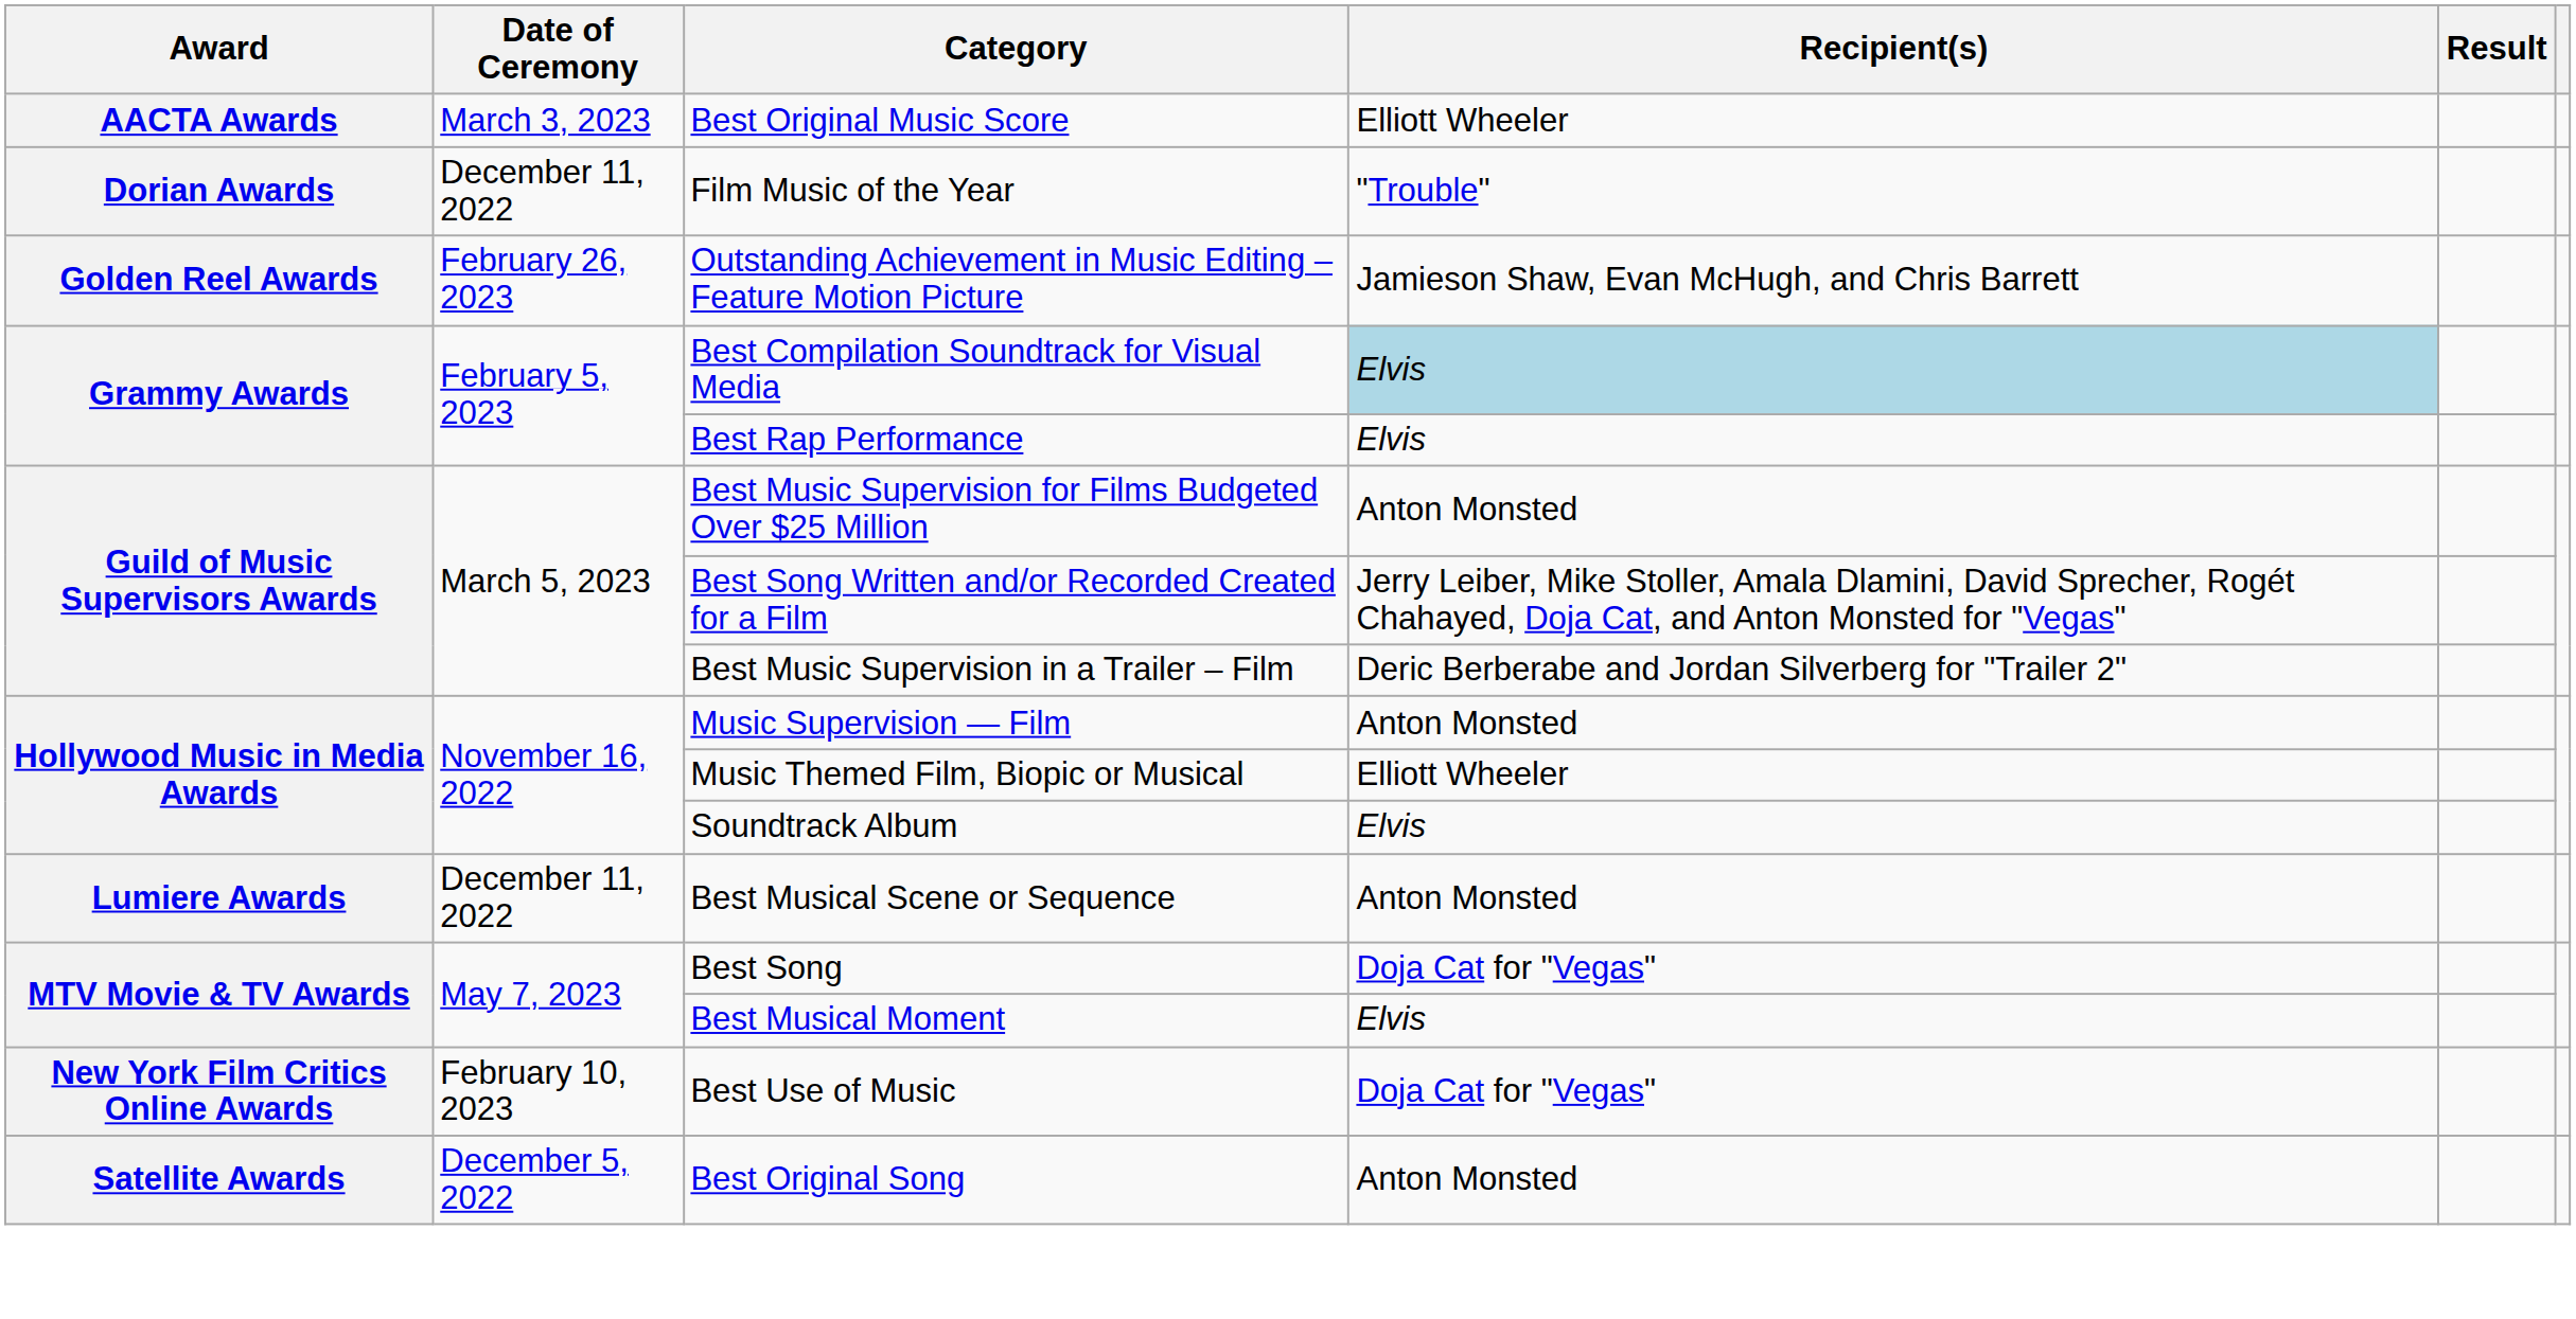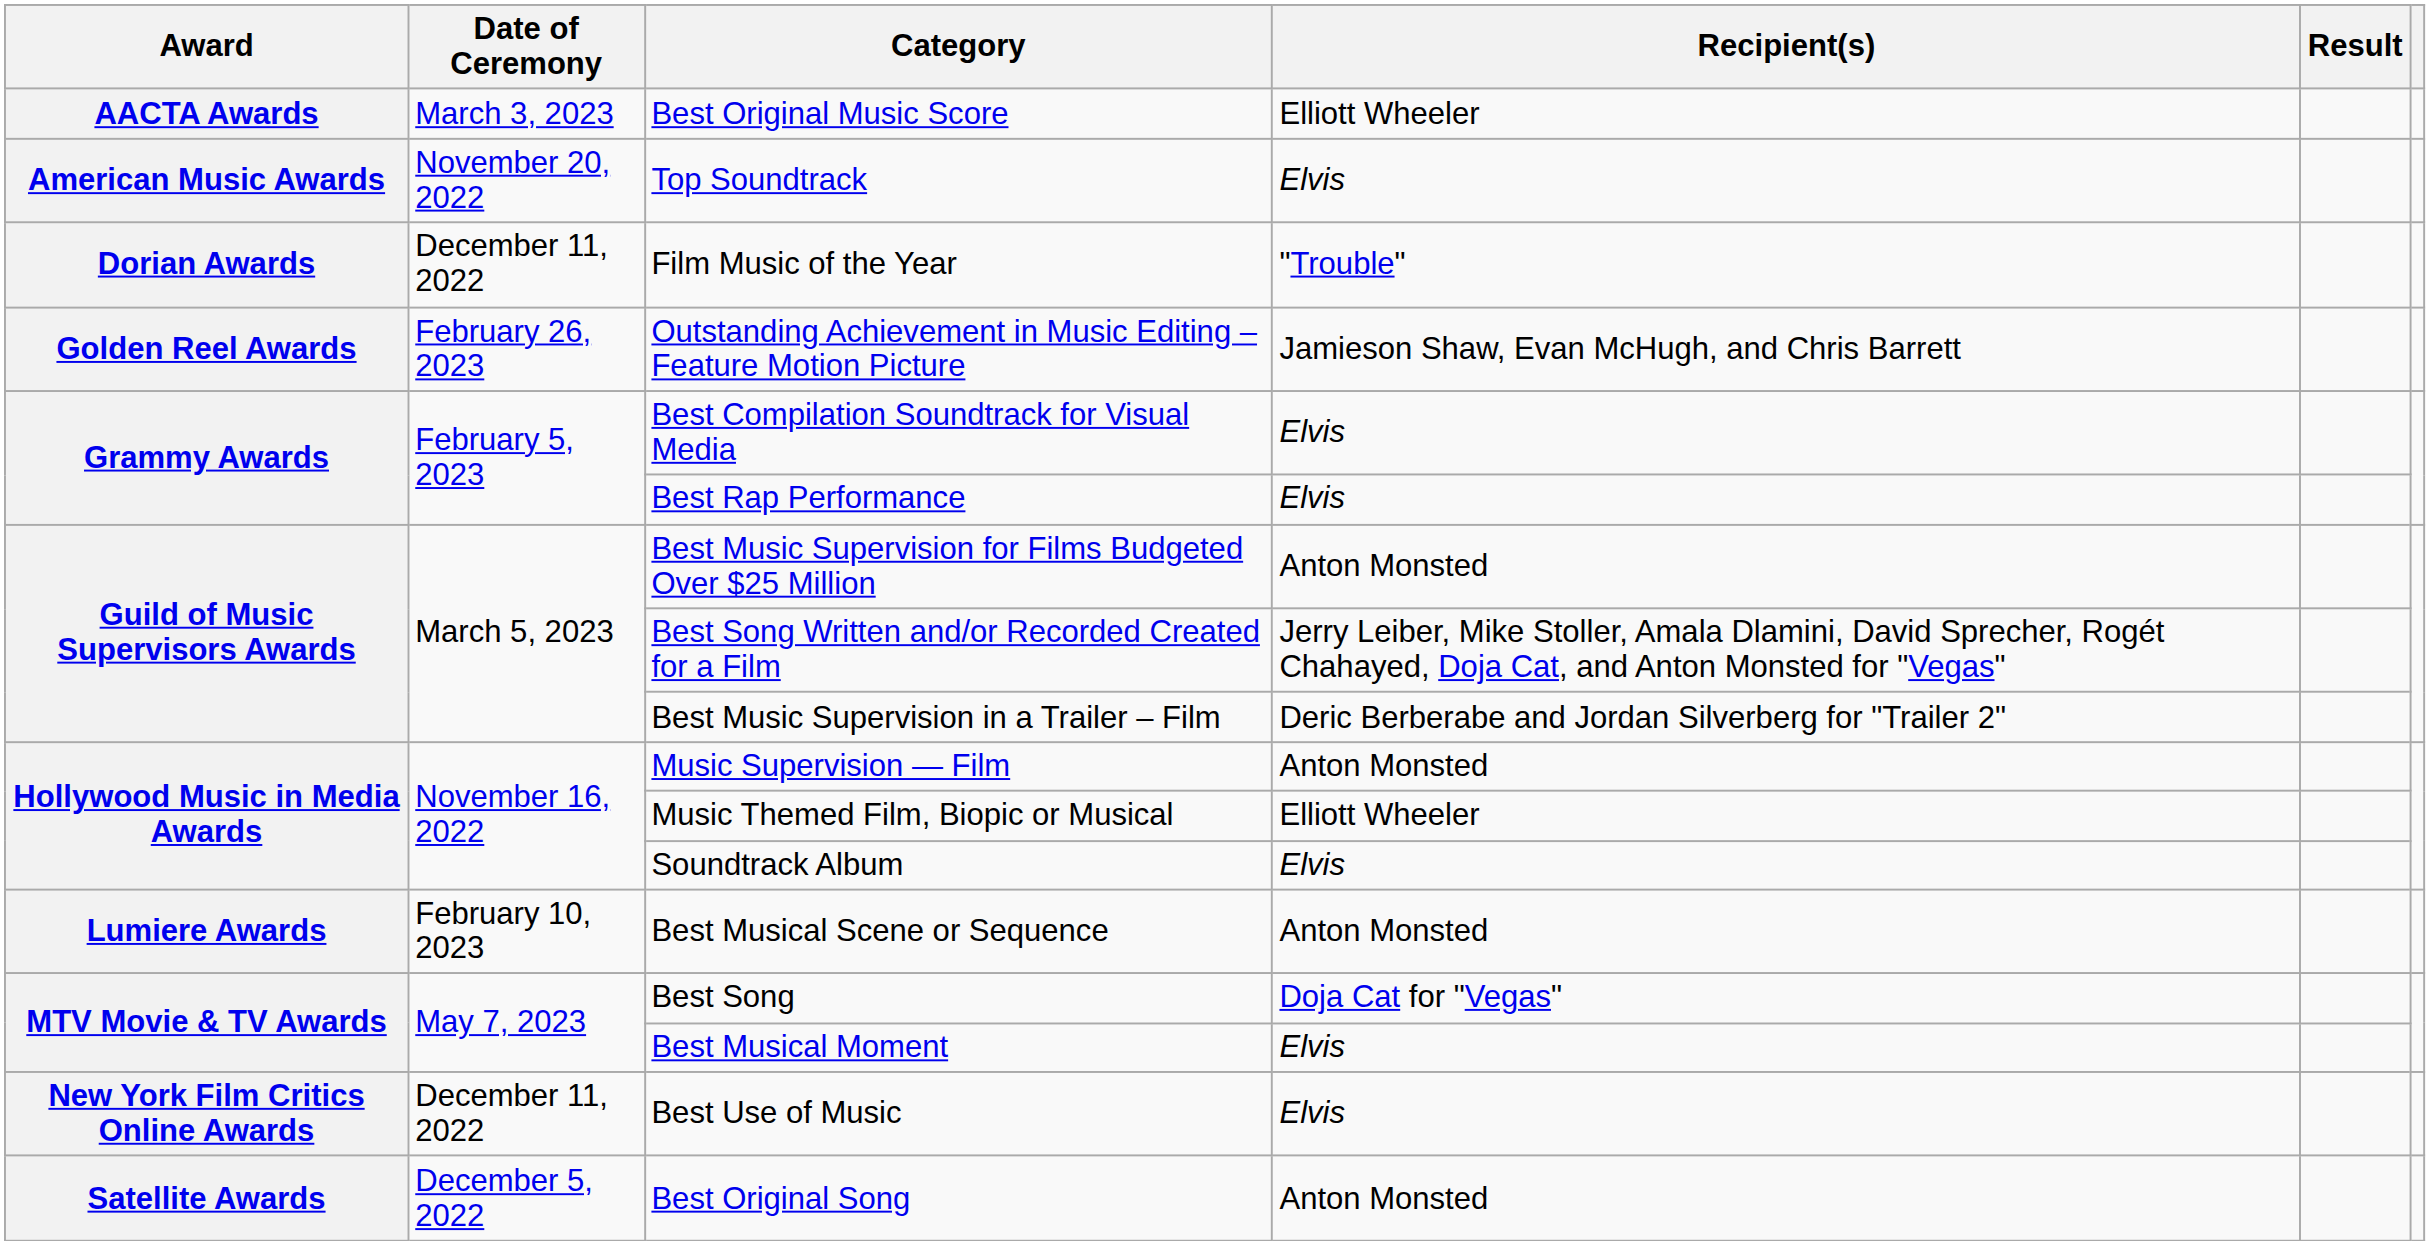+ row: American Music Awards | November 20, 2022 | Top Soundtrack | Elvis
Best Compilation Soundtrack for Visual Media | Recipient(s): lightblue background -> no background
Best Musical Scene or Sequence | Date of Ceremony: December 11, 2022 -> February 10, 2023
Best Use of Music | Date of Ceremony: February 10, 2023 -> December 11, 2022
Best Use of Music | Recipient(s): Doja Cat for "Vegas" -> Elvis
